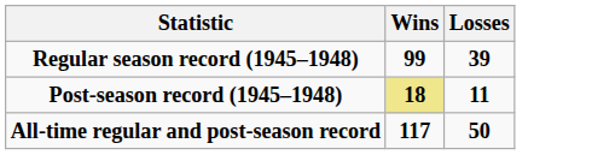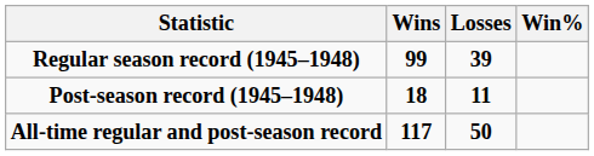+ column: Win%
Post-season record (1945–1948) | Wins: khaki background -> no background
